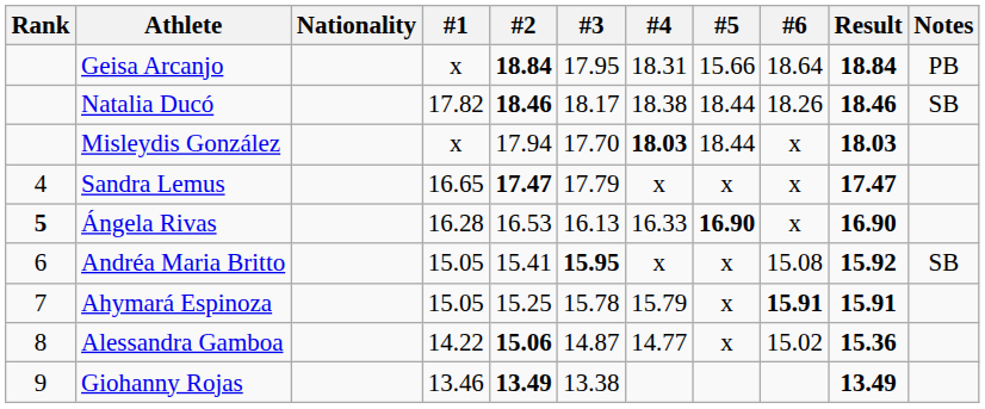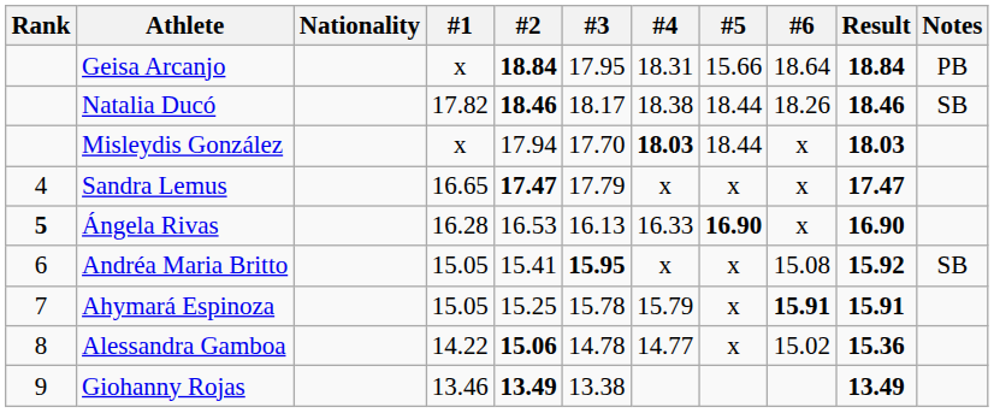Alessandra Gamboa | #3: 14.87 -> 14.78
